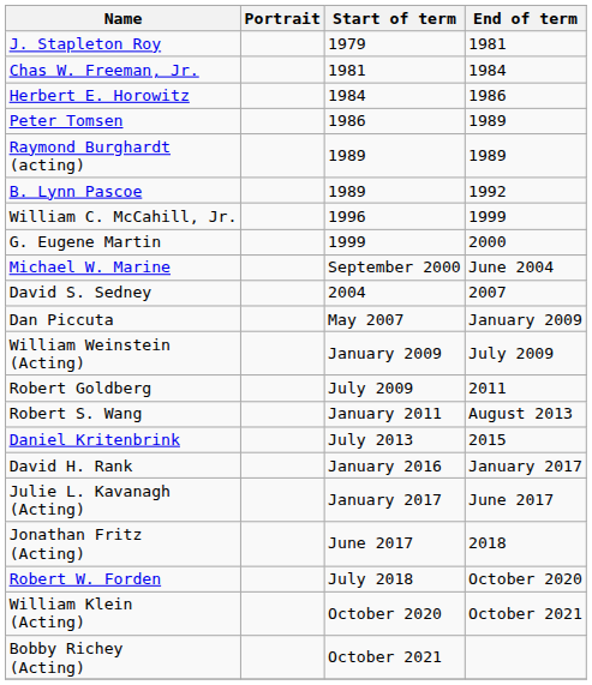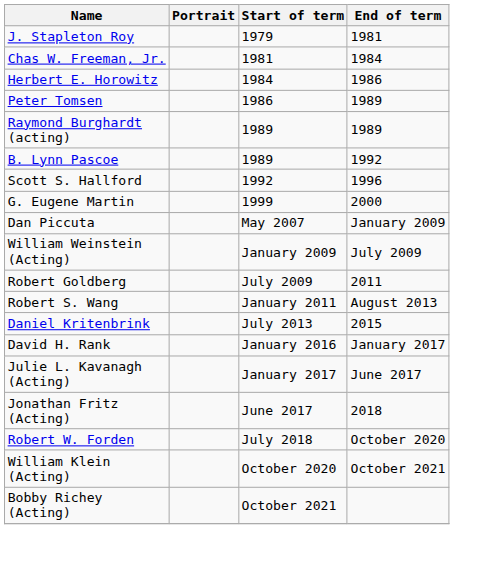+ row: Scott S. Hallford | 1992 | 1996
- row: William C. McCahill, Jr. | 1996 | 1999
- row: Michael W. Marine | September 2000 | June 2004
- row: David S. Sedney | 2004 | 2007
